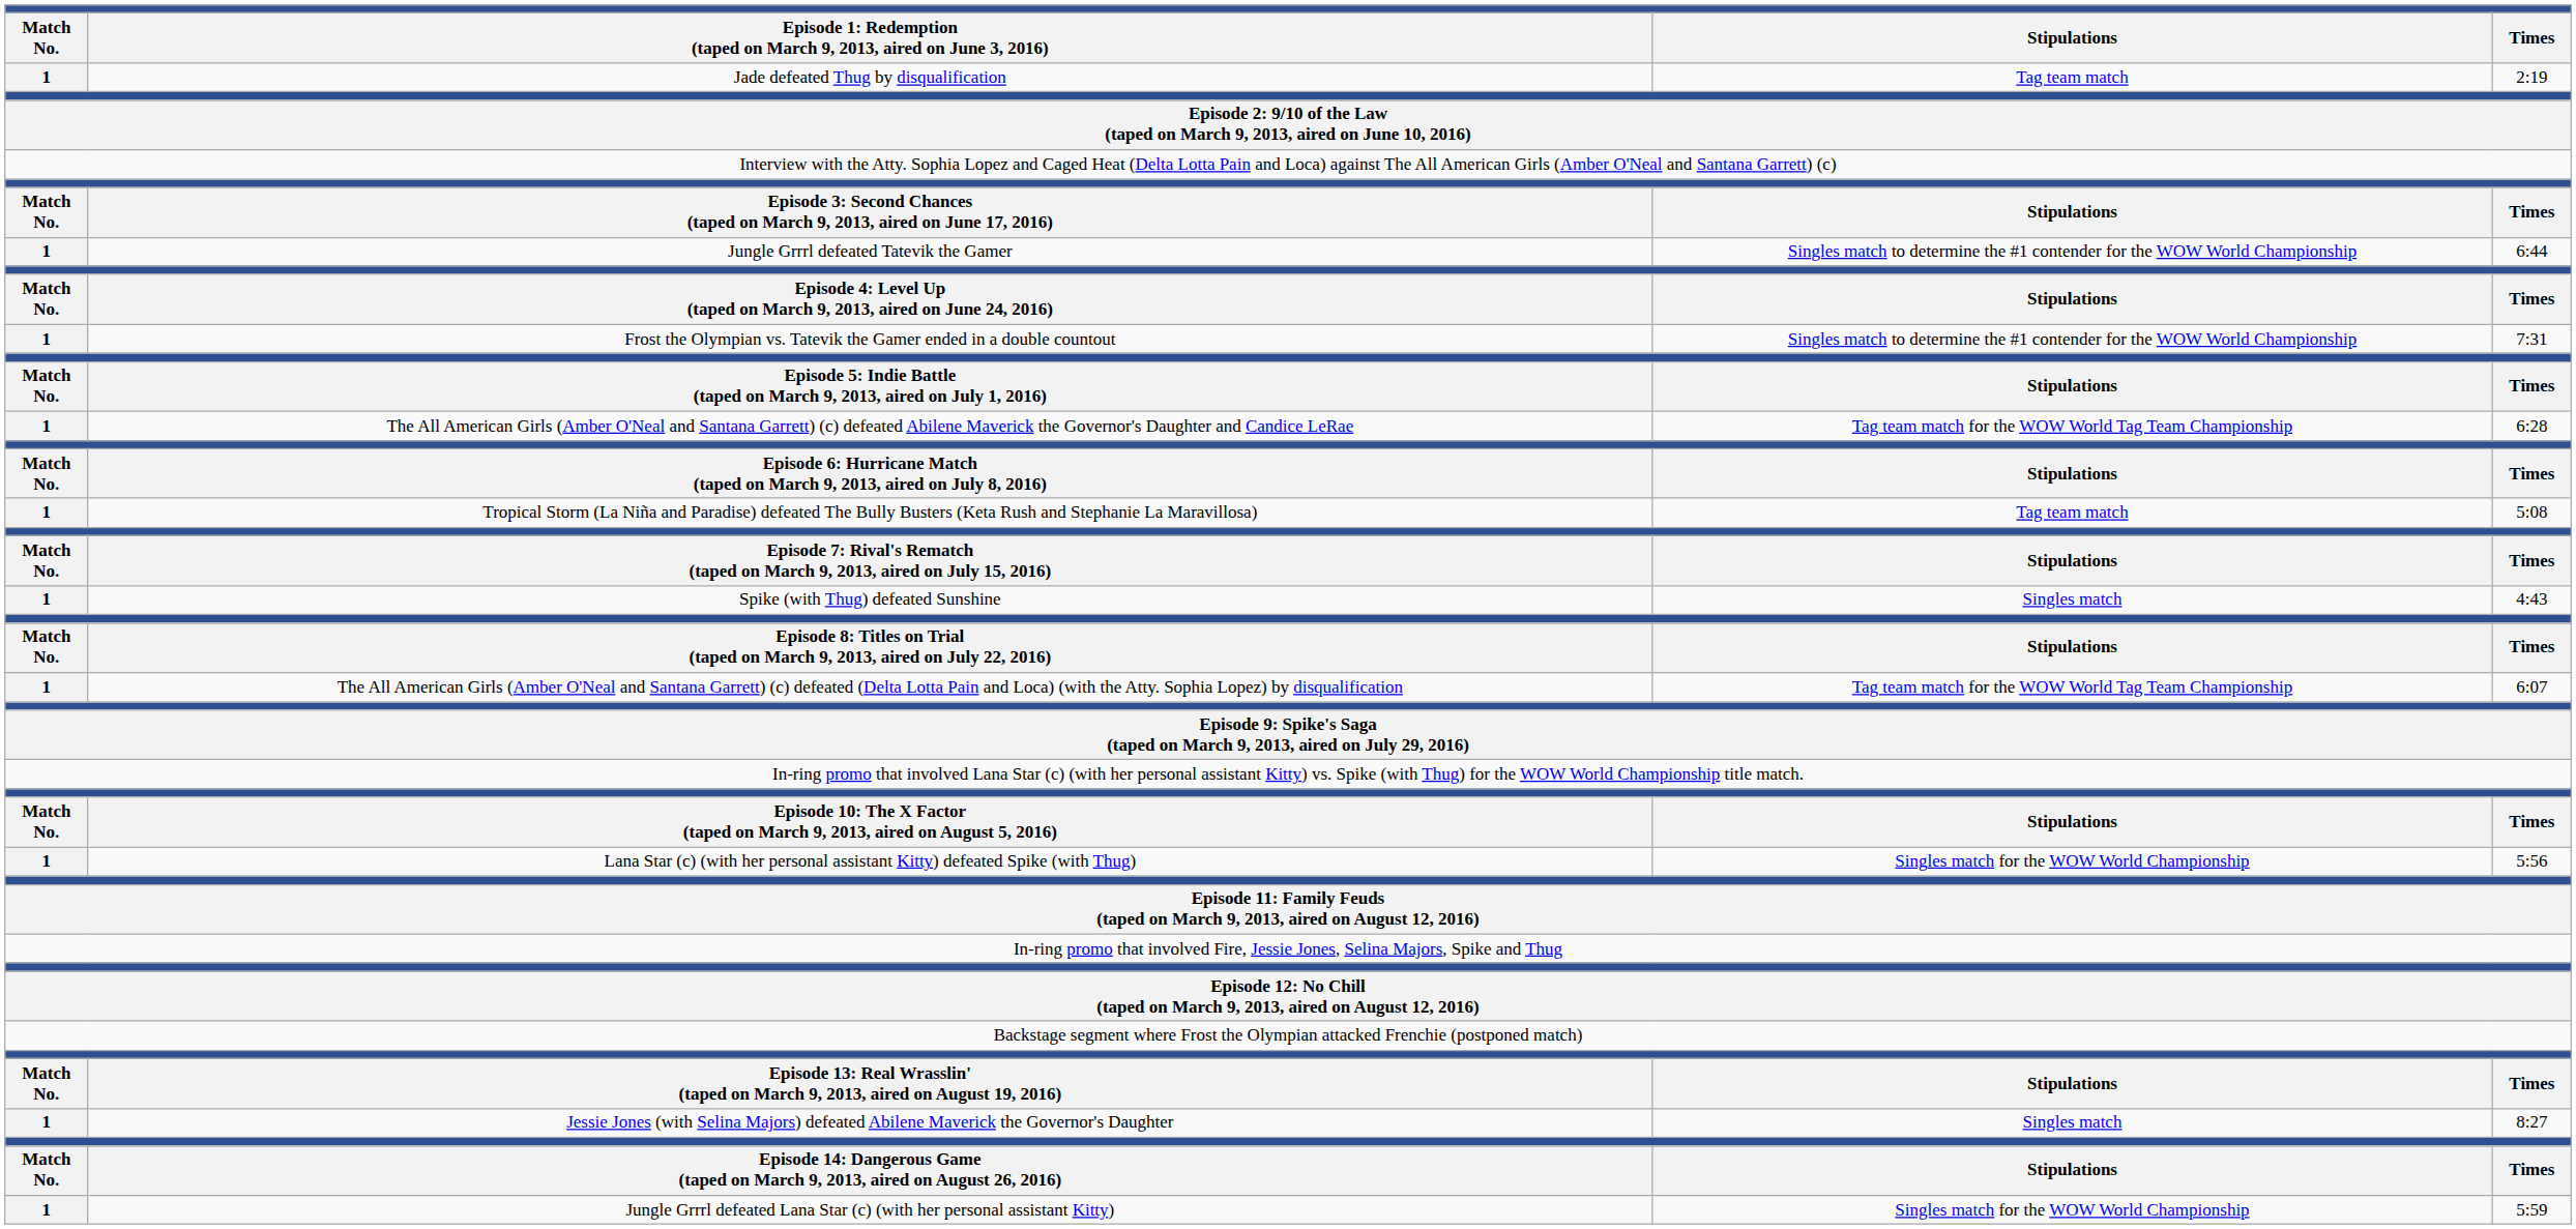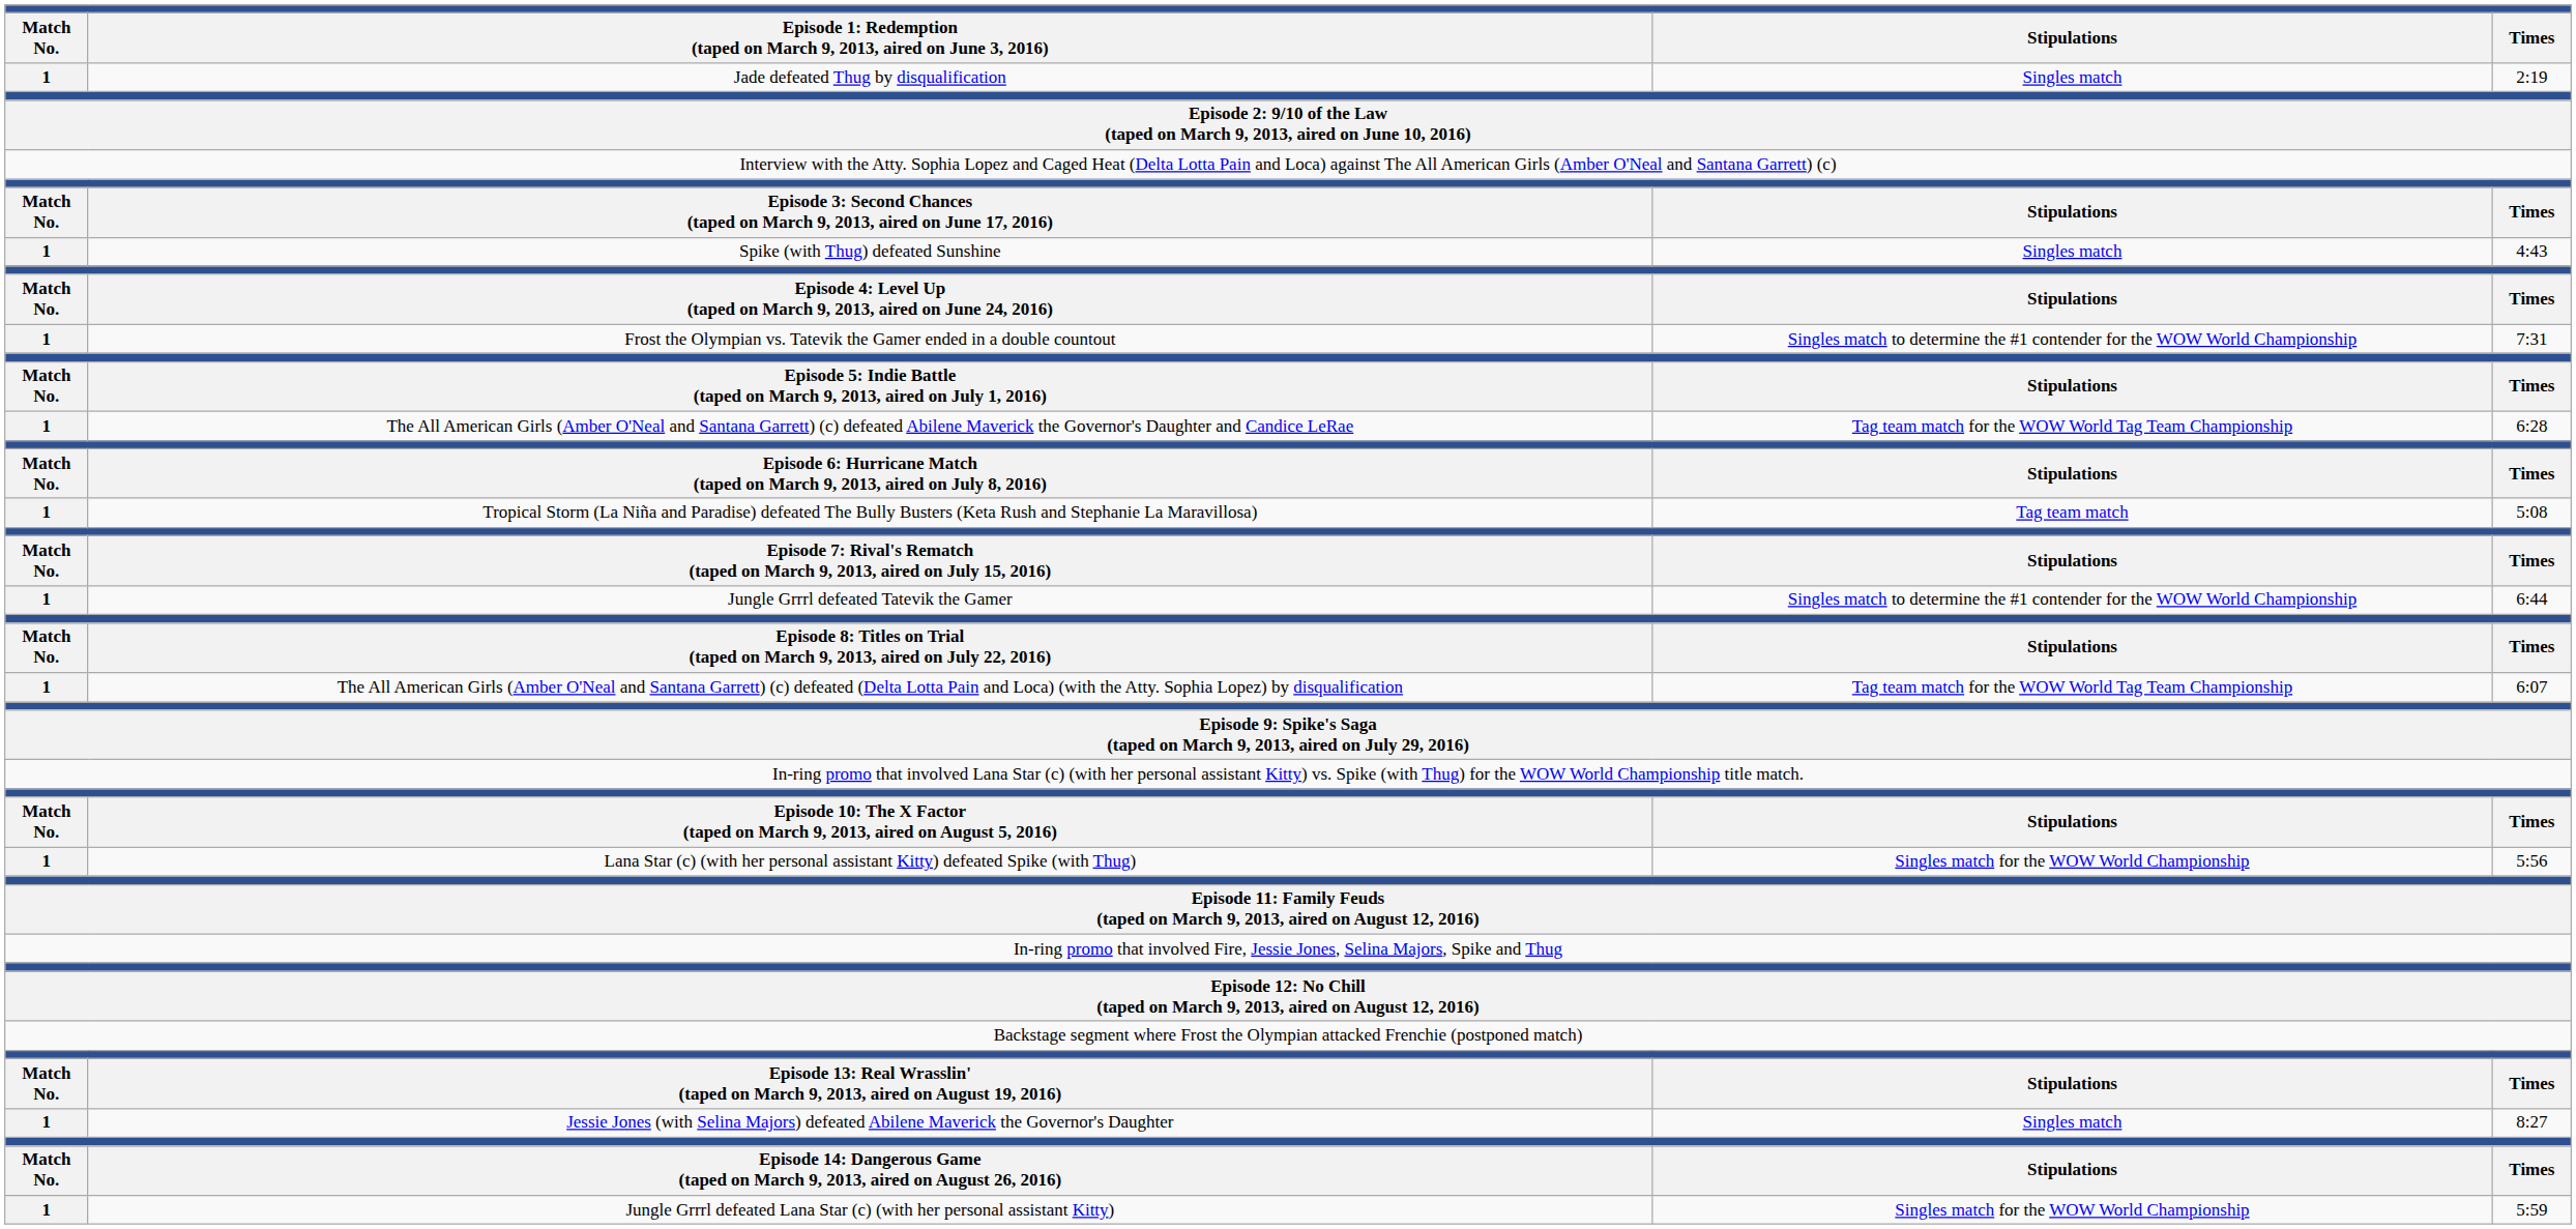Jade defeated Thug by disqualification | column 3: Tag team match -> Singles match
rows swapped: Spike (with Thug) defeated Sunshine <-> Jungle Grrrl defeated Tatevik the Gamer
